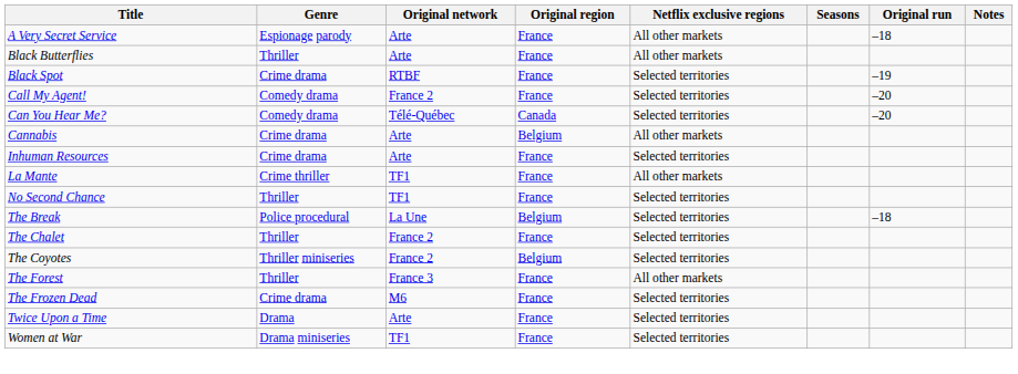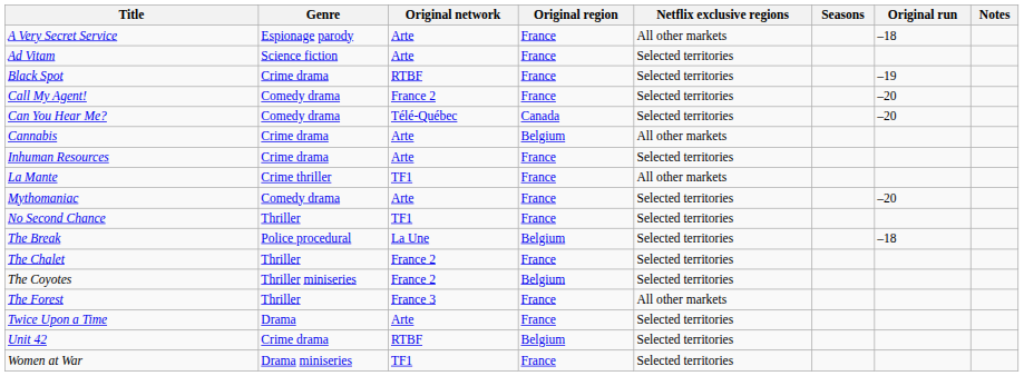+ row: Ad Vitam | Science fiction | Arte | France | Selected territories
- row: Black Butterflies | Thriller | Arte | France | All other markets
+ row: Mythomaniac | Comedy drama | Arte | France | Selected territories | –20
- row: The Frozen Dead | Crime drama | M6 | France | Selected territories
+ row: Unit 42 | Crime drama | RTBF | Belgium | Selected territories
